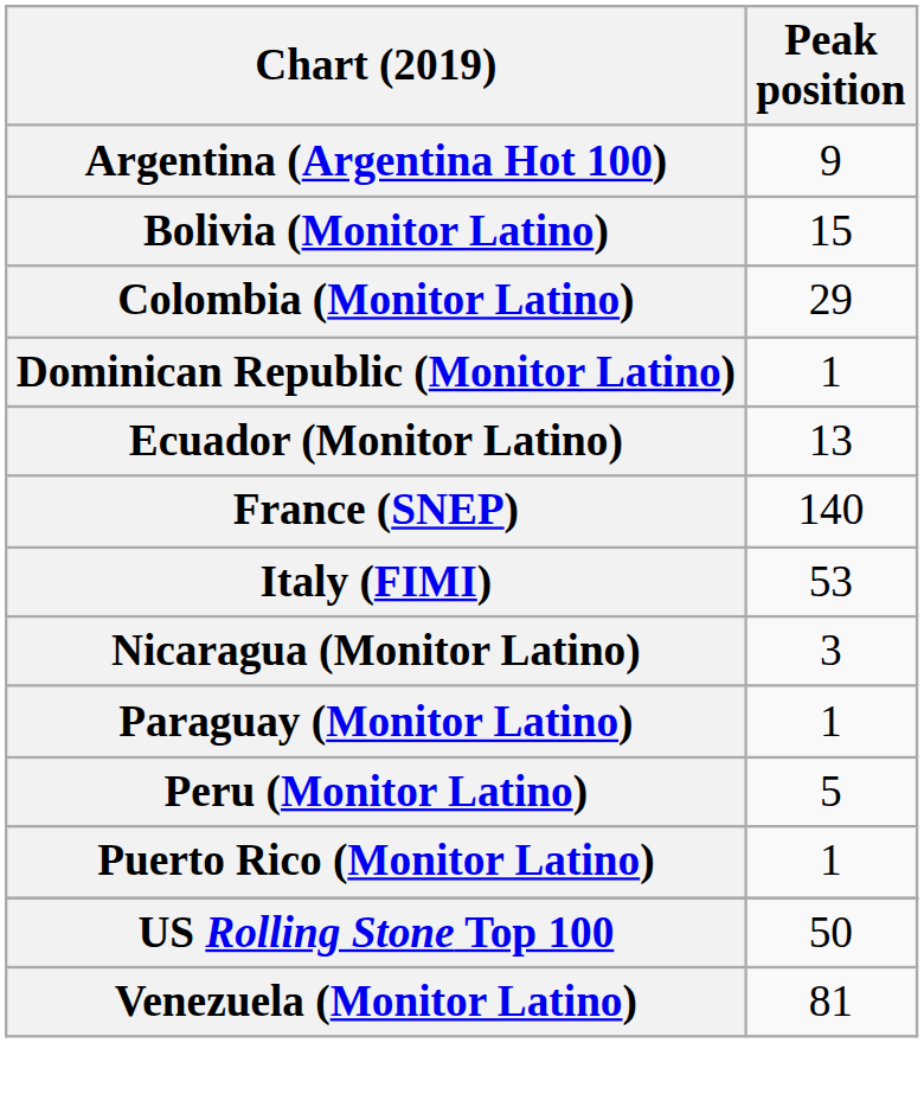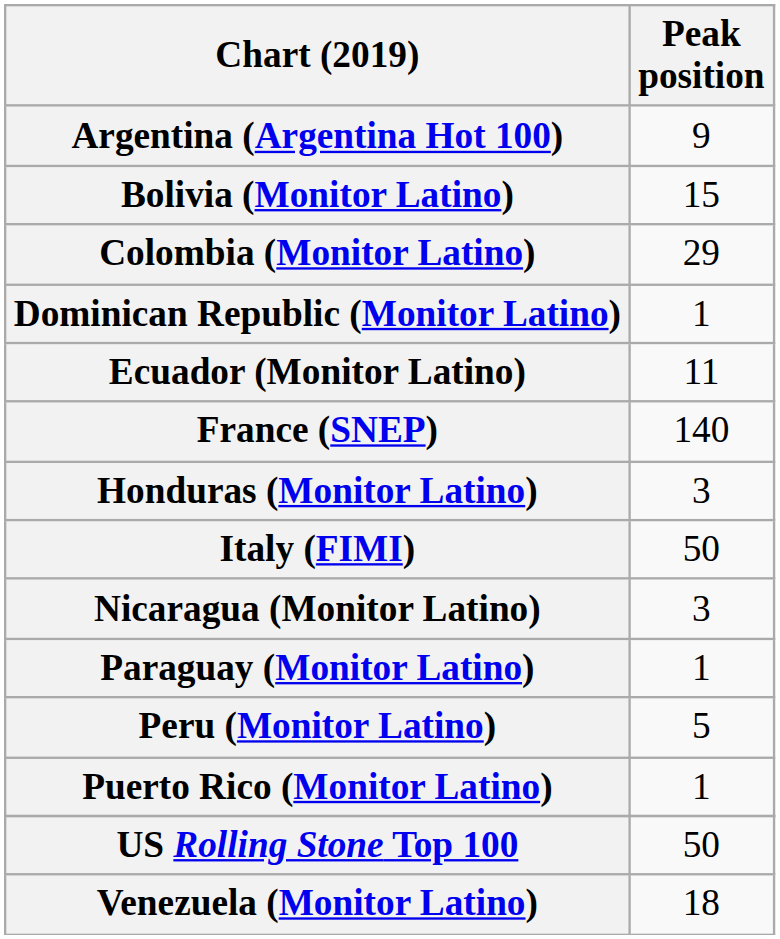Ecuador (Monitor Latino) | Peak position: 13 -> 11
+ row: Honduras (Monitor Latino) | 3
Italy (FIMI) | Peak position: 53 -> 50
Venezuela (Monitor Latino) | Peak position: 81 -> 18
